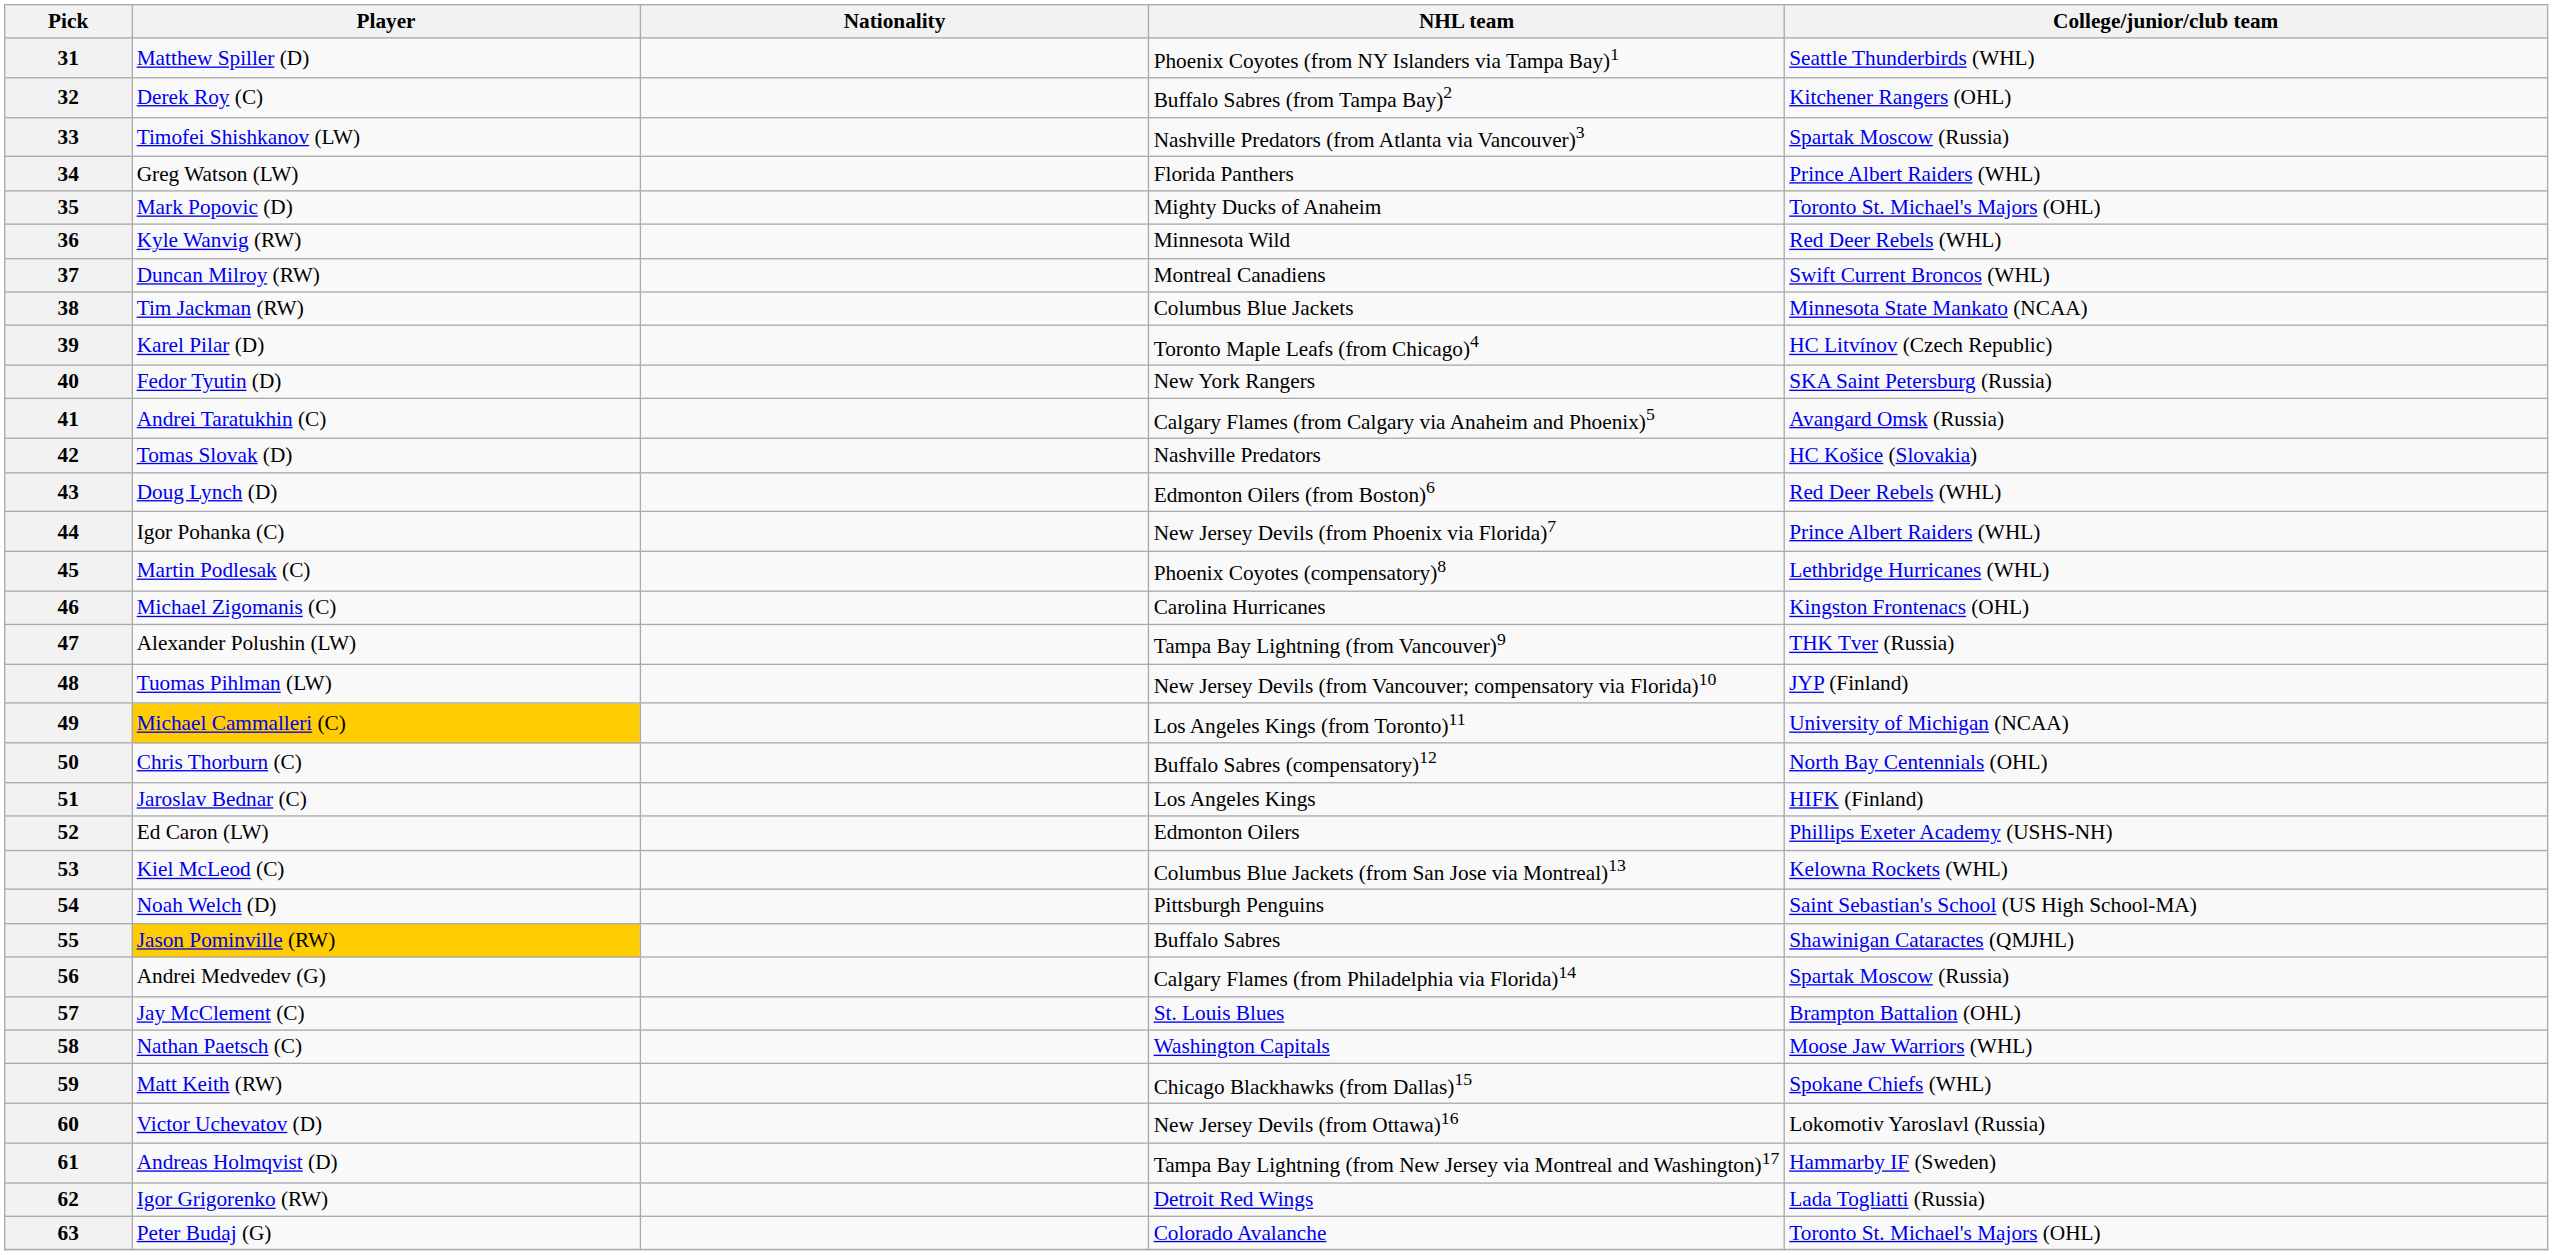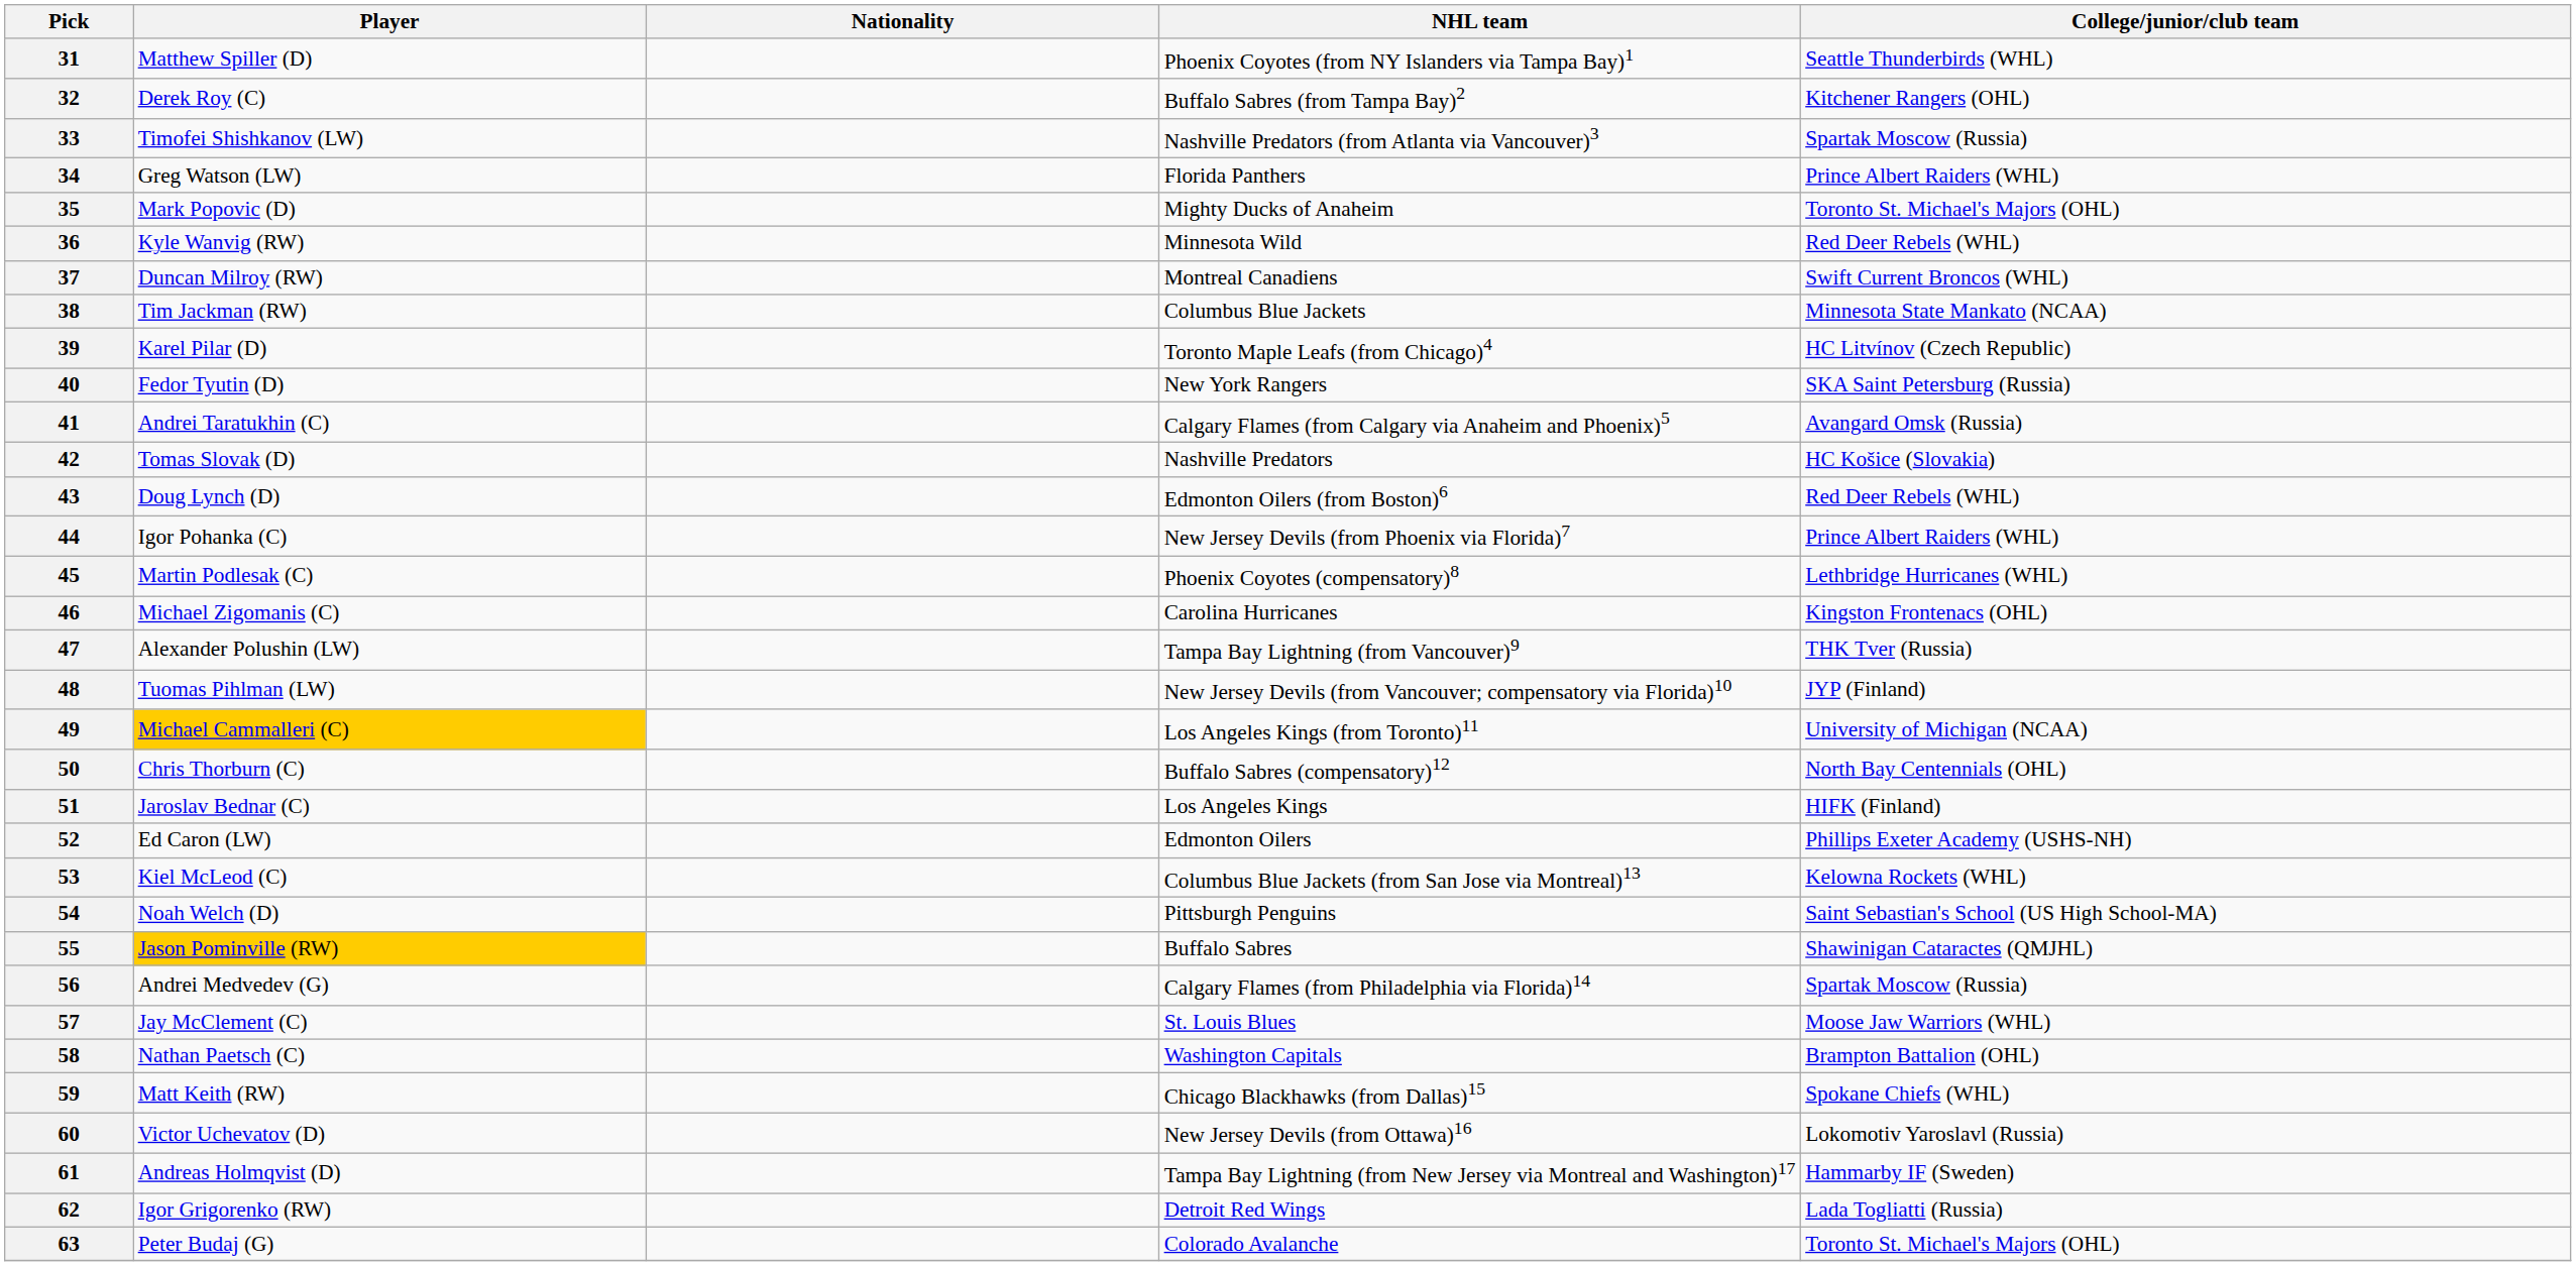57 | College/junior/club team: Brampton Battalion (OHL) -> Moose Jaw Warriors (WHL)
58 | College/junior/club team: Moose Jaw Warriors (WHL) -> Brampton Battalion (OHL)
